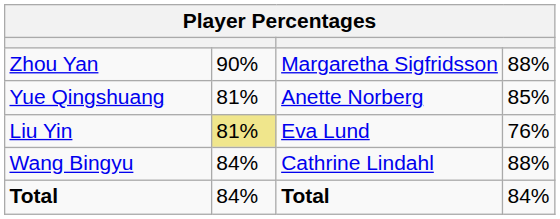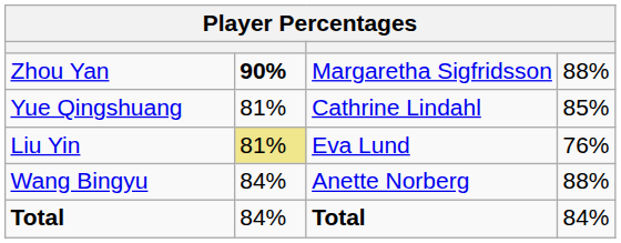Zhou Yan | column 2: normal -> bold
Yue Qingshuang | column 3: Anette Norberg -> Cathrine Lindahl
Wang Bingyu | column 3: Cathrine Lindahl -> Anette Norberg
